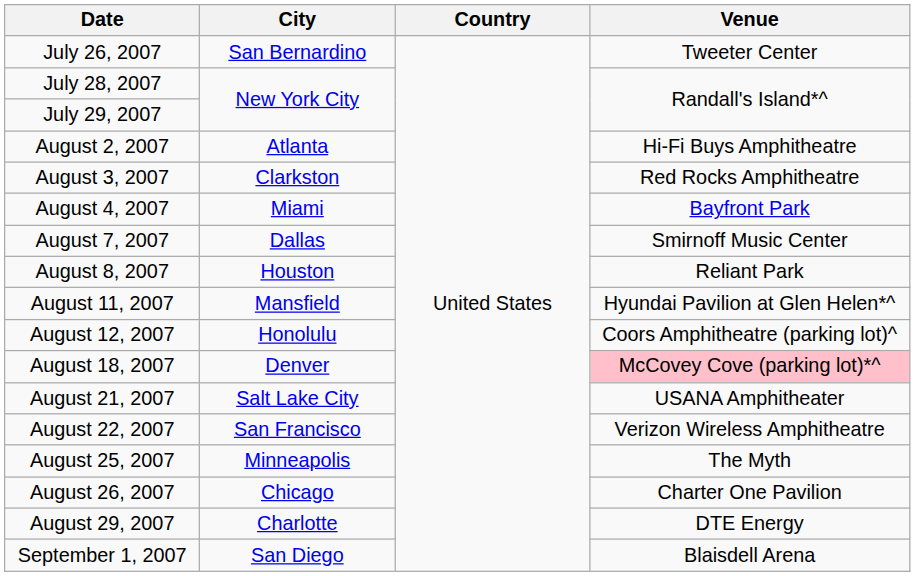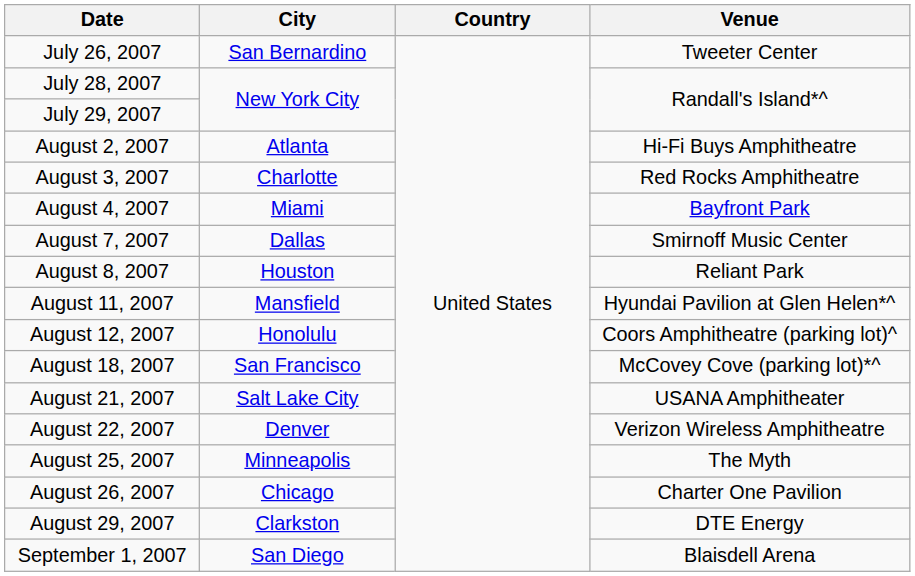August 3, 2007 | City: Clarkston -> Charlotte
August 18, 2007 | City: Denver -> San Francisco
August 18, 2007 | Venue: pink background -> no background
August 22, 2007 | City: San Francisco -> Denver
August 29, 2007 | City: Charlotte -> Clarkston
